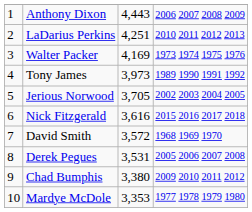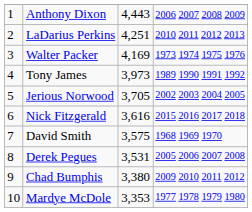David Smith | column 3: 3,572 -> 3,575
